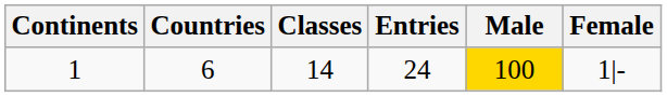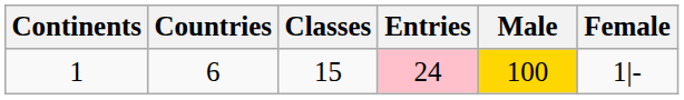1 | Classes: 14 -> 15
1 | Entries: no background -> pink background
